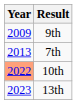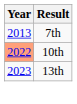- row: 2009 | 9th
